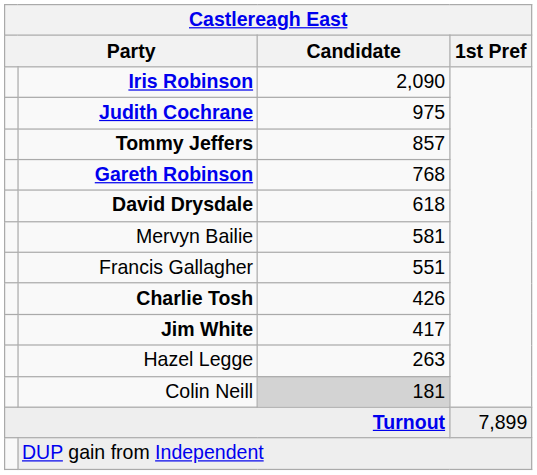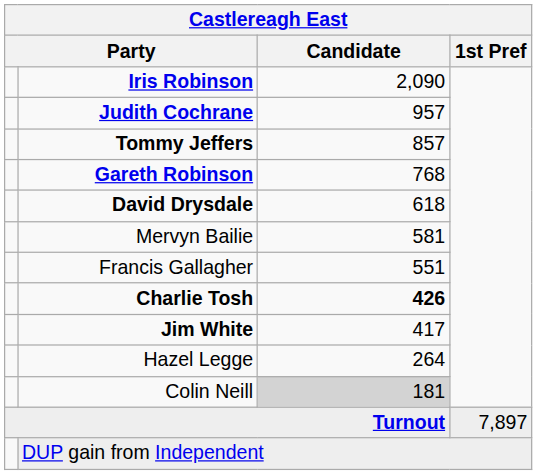Judith Cochrane | Candidate: 975 -> 957
Charlie Tosh | Candidate: normal -> bold
Hazel Legge | Candidate: 263 -> 264
Turnout | 1st Pref: 7,899 -> 7,897
